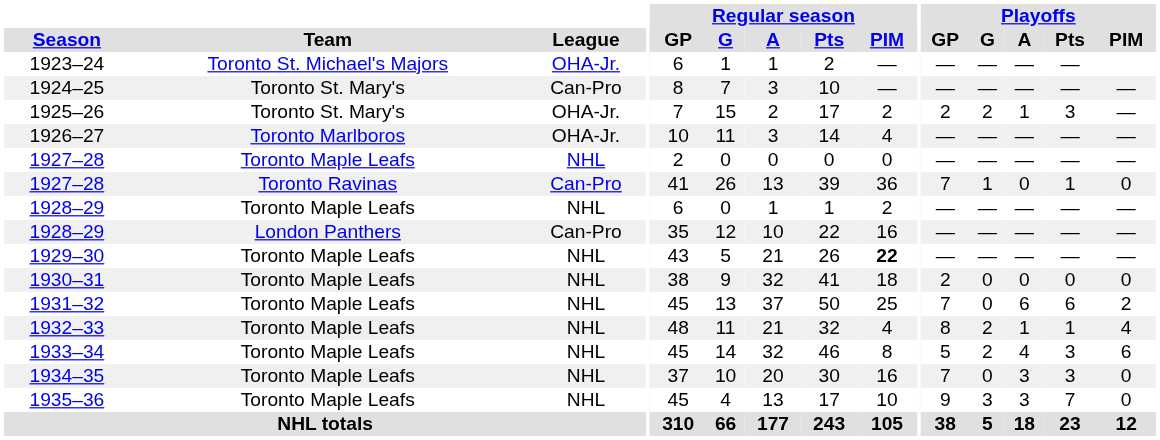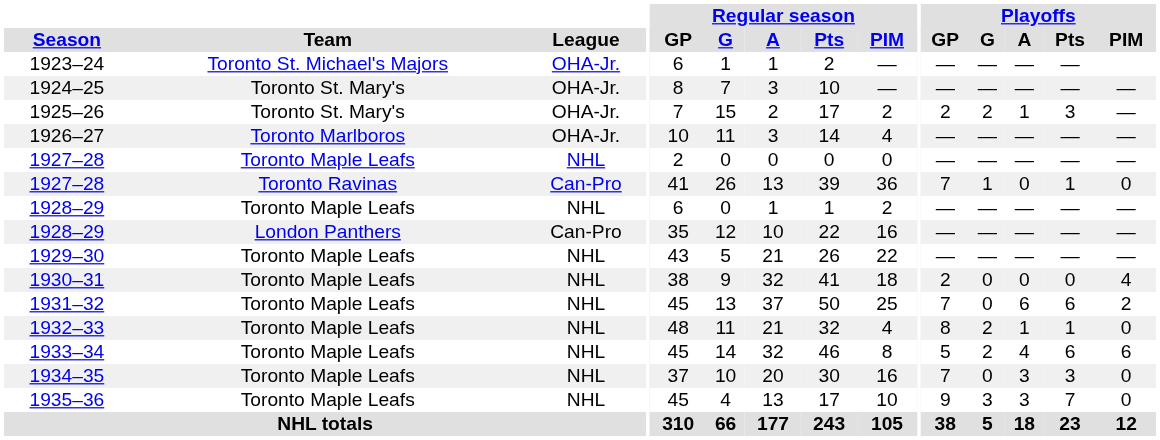1924–25 | League: Can-Pro -> OHA-Jr.
1929–30 | Regular season / PIM: bold -> normal
1930–31 | Playoffs / PIM: 0 -> 4
1932–33 | Playoffs / PIM: 4 -> 0
1933–34 | Playoffs / Pts: 3 -> 6
